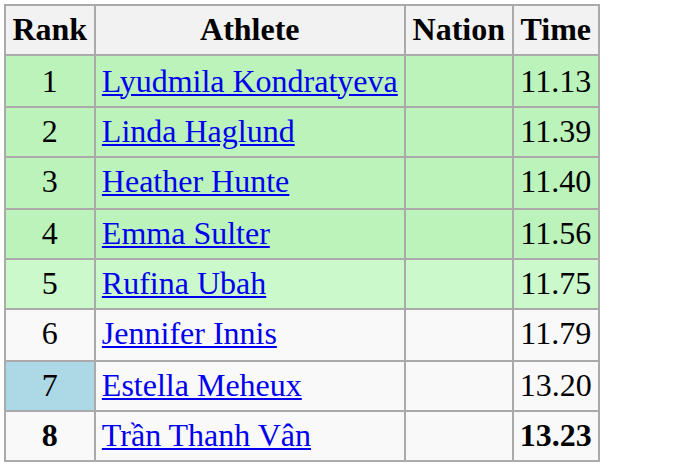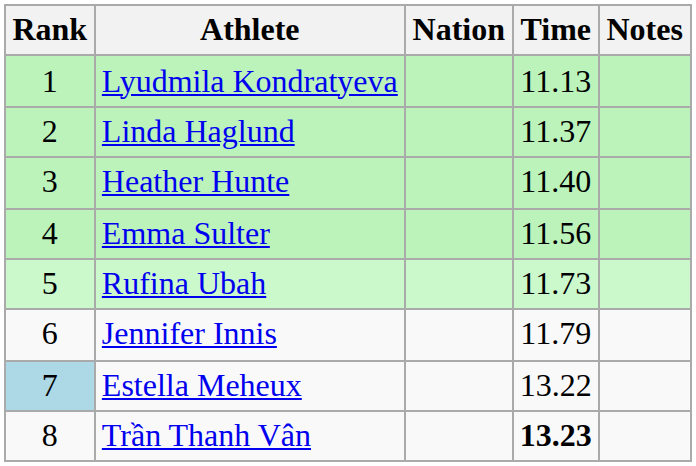+ column: Notes
Linda Haglund | Time: 11.39 -> 11.37
Rufina Ubah | Time: 11.75 -> 11.73
Estella Meheux | Time: 13.20 -> 13.22
Trần Thanh Vân | Rank: bold -> normal
